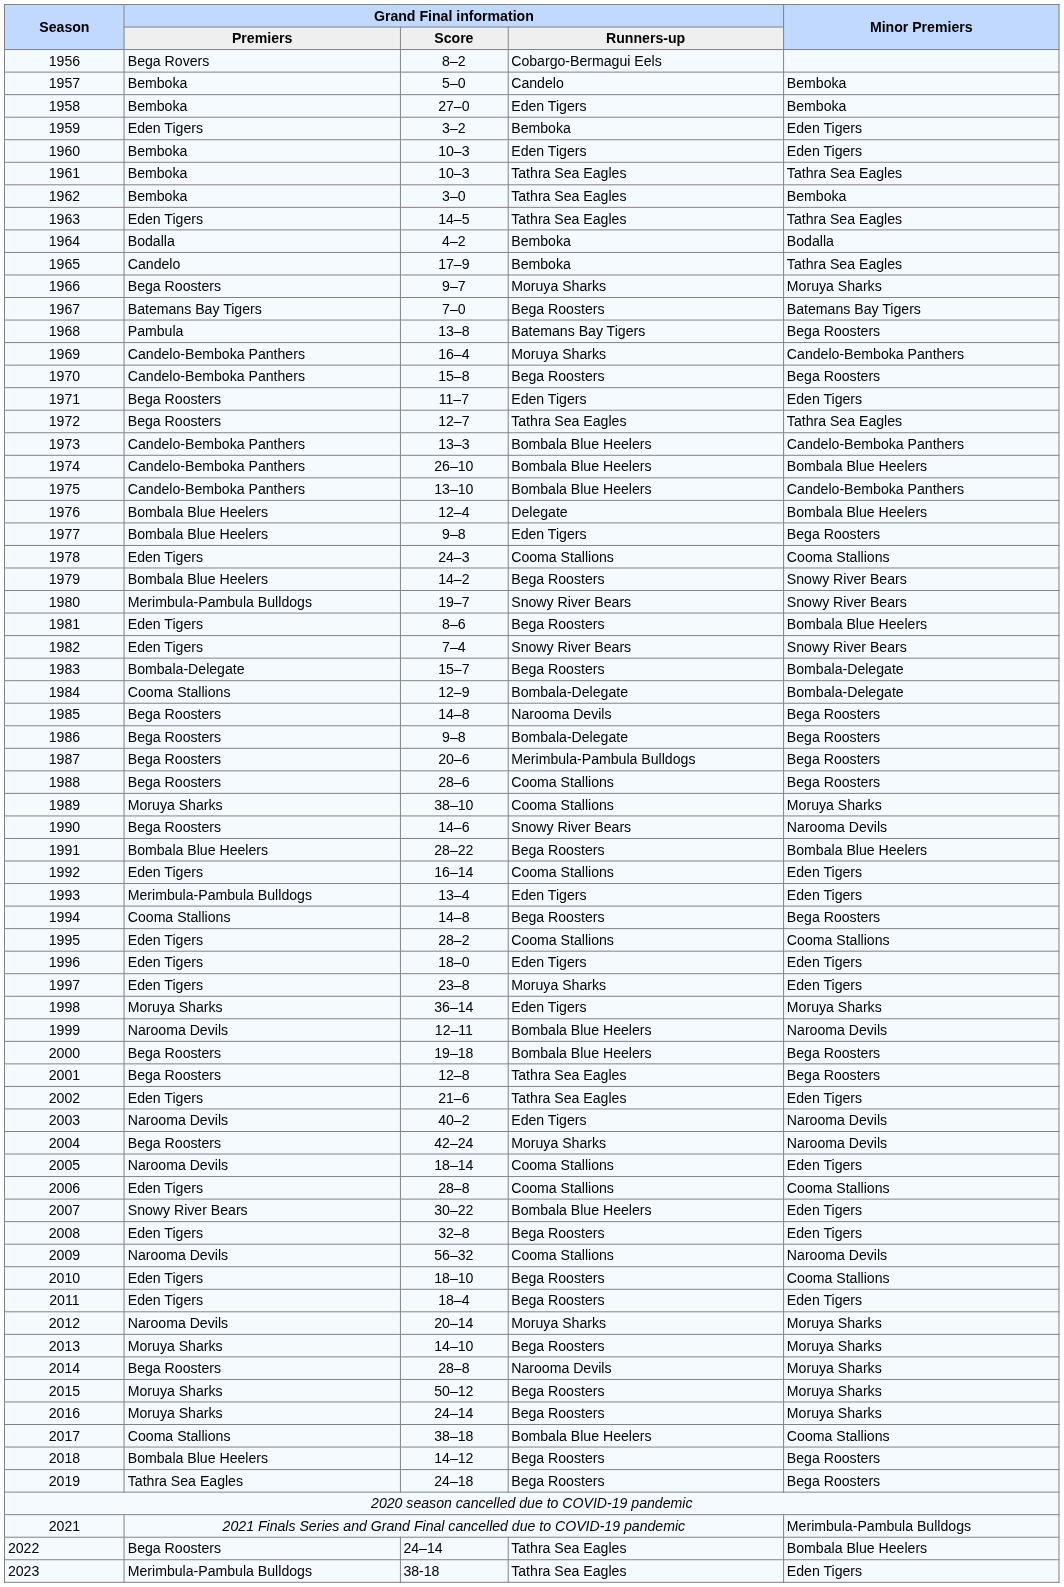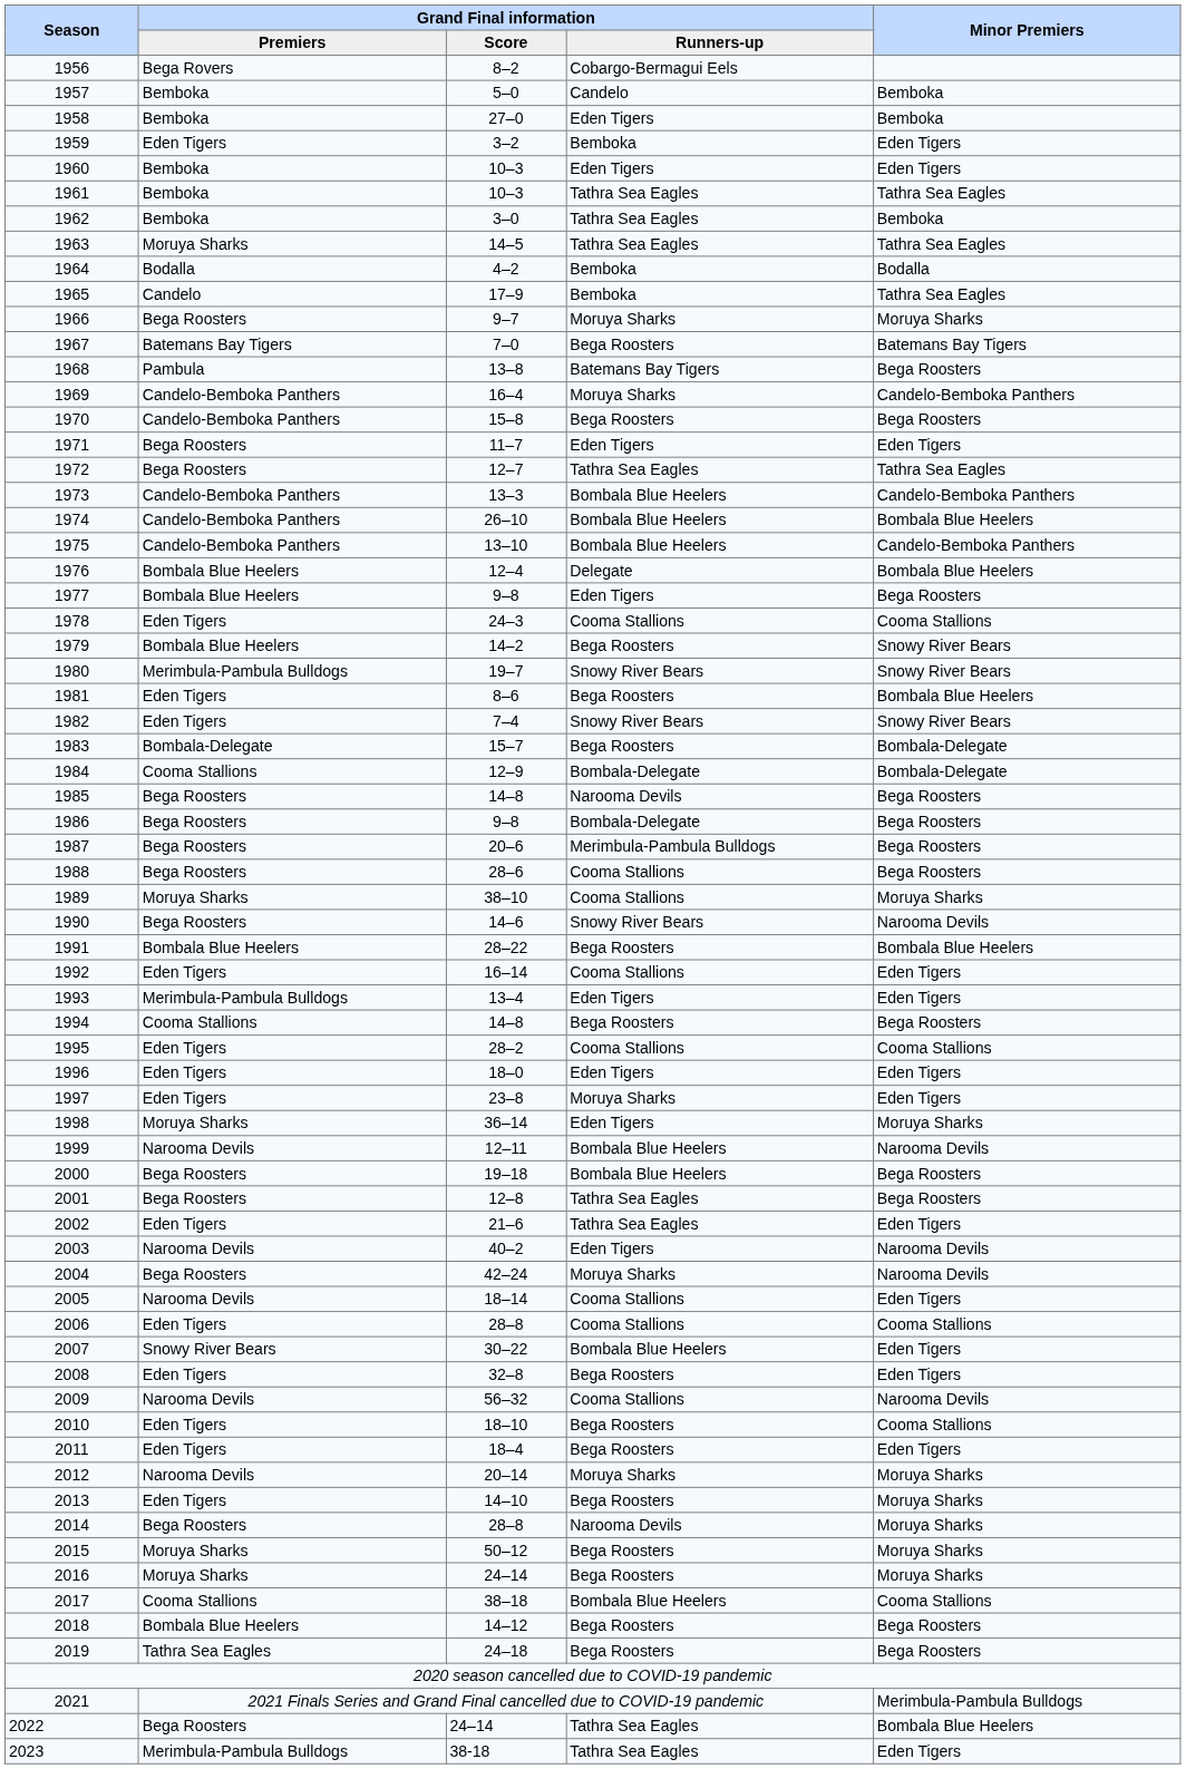1963 | Grand Final information / Premiers: Eden Tigers -> Moruya Sharks
2013 | Grand Final information / Premiers: Moruya Sharks -> Eden Tigers
